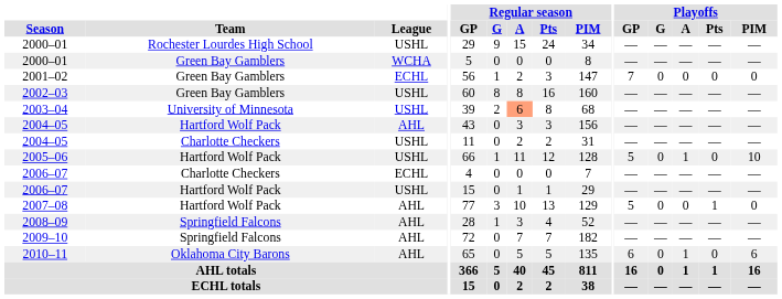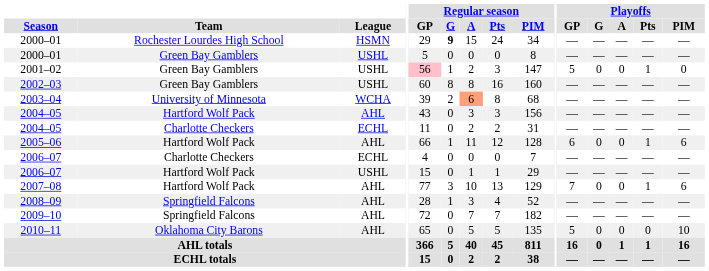2000–01 / Rochester Lourdes High School | League: USHL -> HSMN
2000–01 / Rochester Lourdes High School | Regular season / G: normal -> bold
2000–01 / Green Bay Gamblers | League: WCHA -> USHL
2001–02 | League: ECHL -> USHL
2001–02 | Regular season / GP: no background -> pink background
2001–02 | Playoffs / GP: 7 -> 5
2001–02 | Playoffs / Pts: 0 -> 1
2003–04 | League: USHL -> WCHA
2004–05 / Charlotte Checkers | League: USHL -> ECHL
2005–06 | League: USHL -> AHL
2005–06 | Playoffs / GP: 5 -> 6
2005–06 | Playoffs / A: 1 -> 0
2005–06 | Playoffs / Pts: 0 -> 1
2005–06 | Playoffs / PIM: 10 -> 6
2007–08 | Playoffs / GP: 5 -> 7
2007–08 | Playoffs / PIM: 0 -> 6
2010–11 | Playoffs / GP: 6 -> 5
2010–11 | Playoffs / A: 1 -> 0
2010–11 | Playoffs / PIM: 6 -> 10
